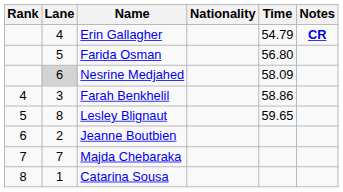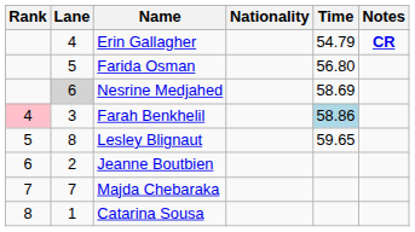Nesrine Medjahed | Time: 58.09 -> 58.69
Farah Benkhelil | Rank: no background -> pink background
Farah Benkhelil | Time: no background -> lightblue background
